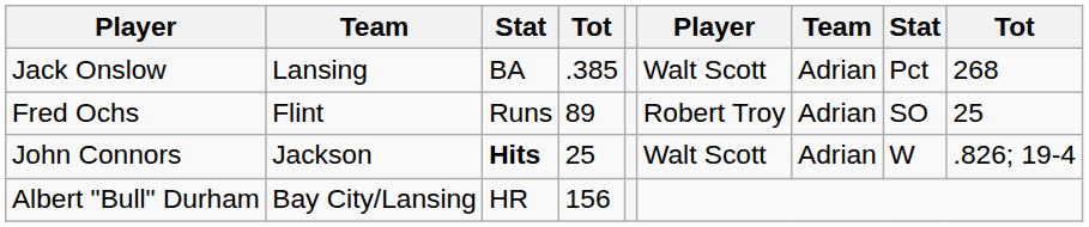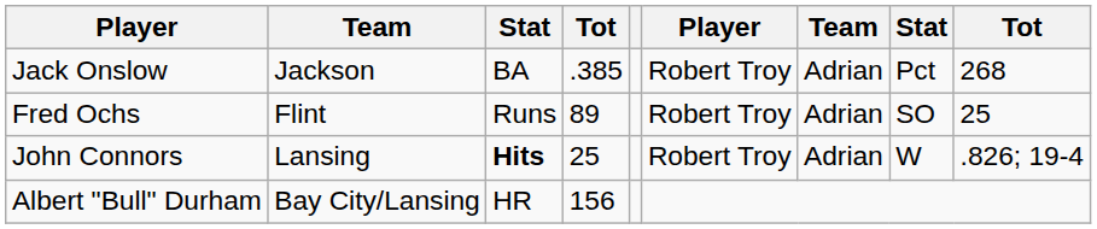Jack Onslow | column 2: Lansing -> Jackson
Jack Onslow | column 6: Walt Scott -> Robert Troy
John Connors | column 2: Jackson -> Lansing
John Connors | column 6: Walt Scott -> Robert Troy
